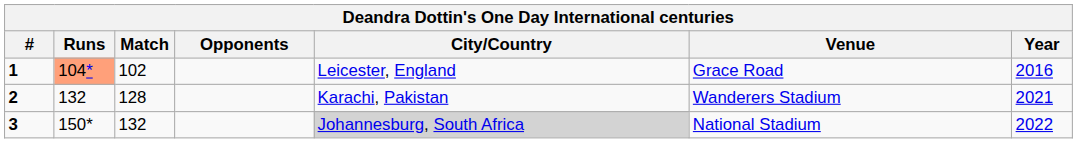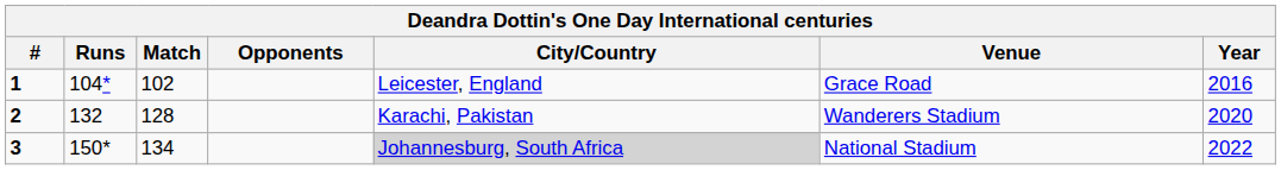1 | Runs: lightsalmon background -> no background
2 | Year: 2021 -> 2020
3 | Match: 132 -> 134
